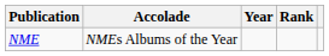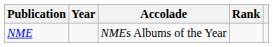columns swapped: Accolade <-> Year
